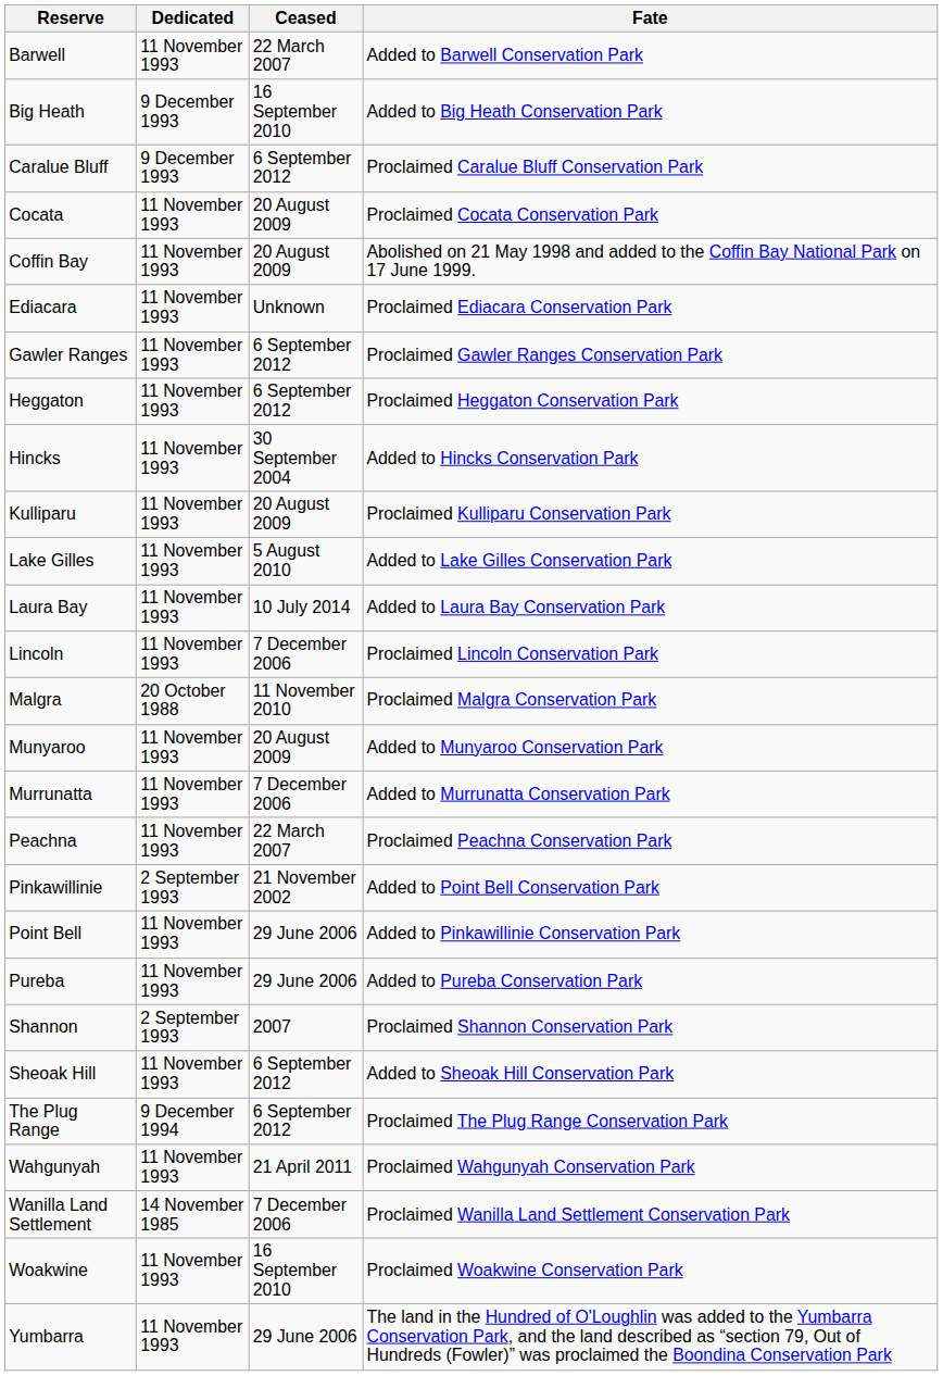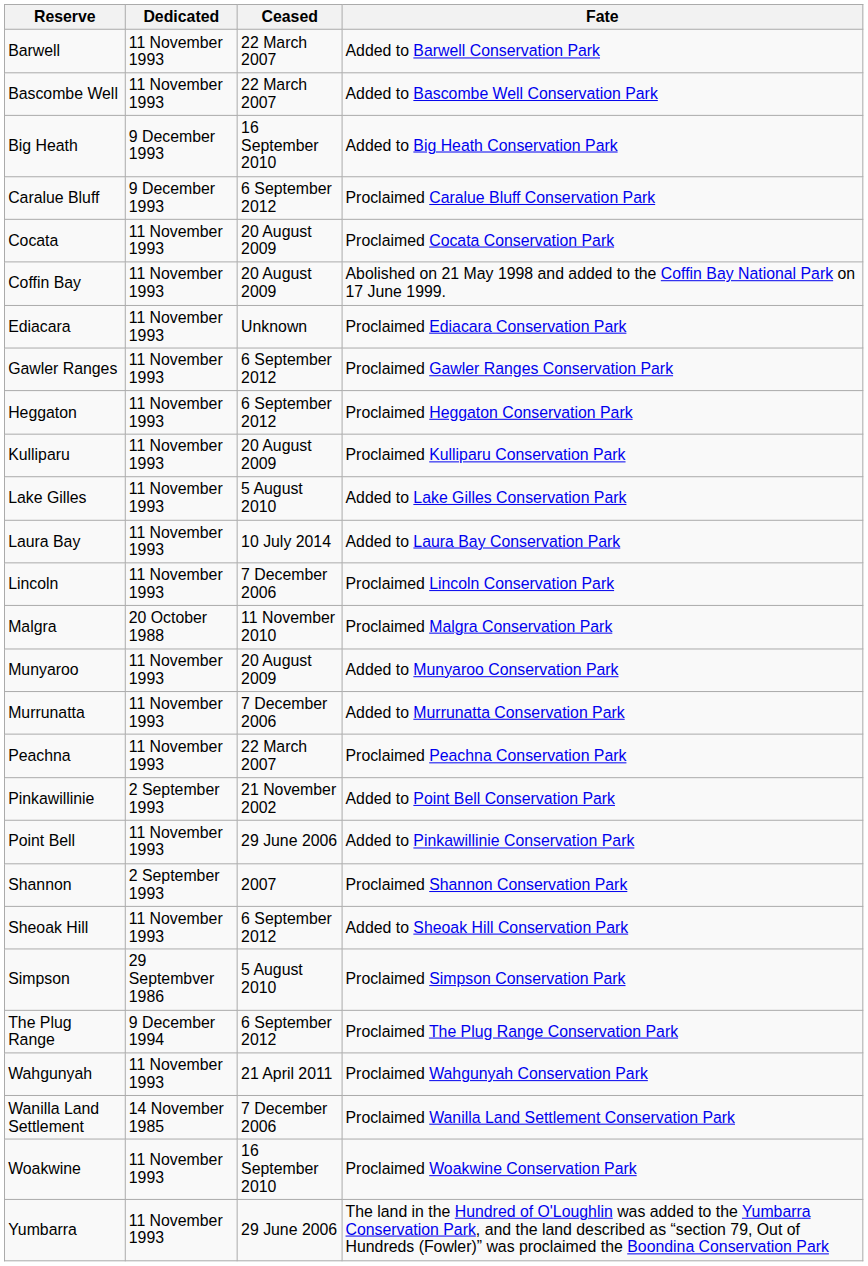+ row: Bascombe Well | 11 November 1993 | 22 March 2007 | Added to Bascombe Well Conservation Park
- row: Hincks | 11 November 1993 | 30 September 2004 | Added to Hincks Conservation Park
- row: Pureba | 11 November 1993 | 29 June 2006 | Added to Pureba Conservation Park
+ row: Simpson | 29 Septembver 1986 | 5 August 2010 | Proclaimed Simpson Conservation Park
